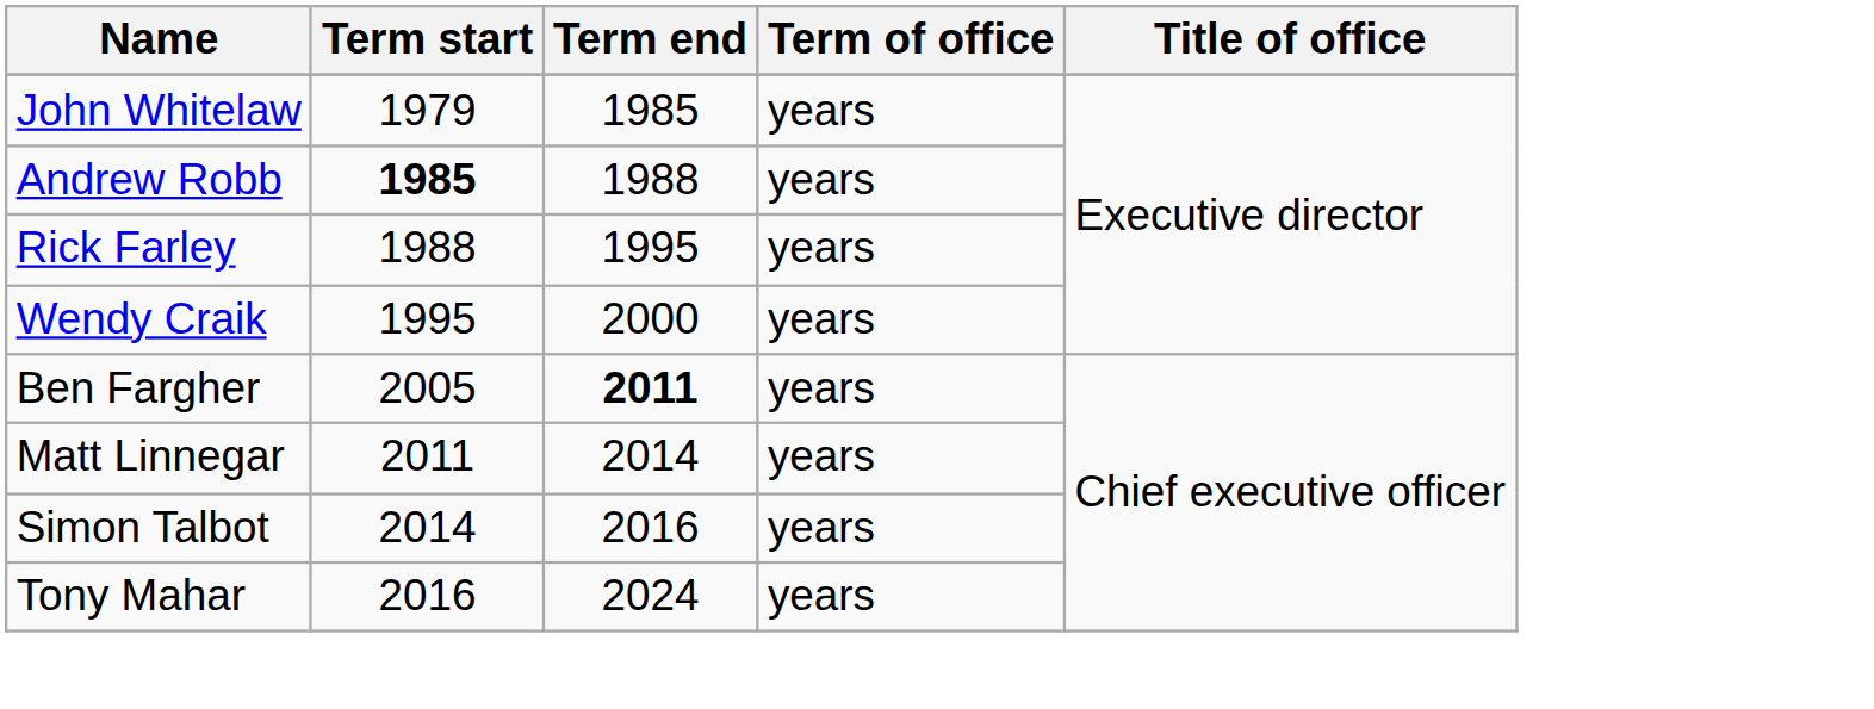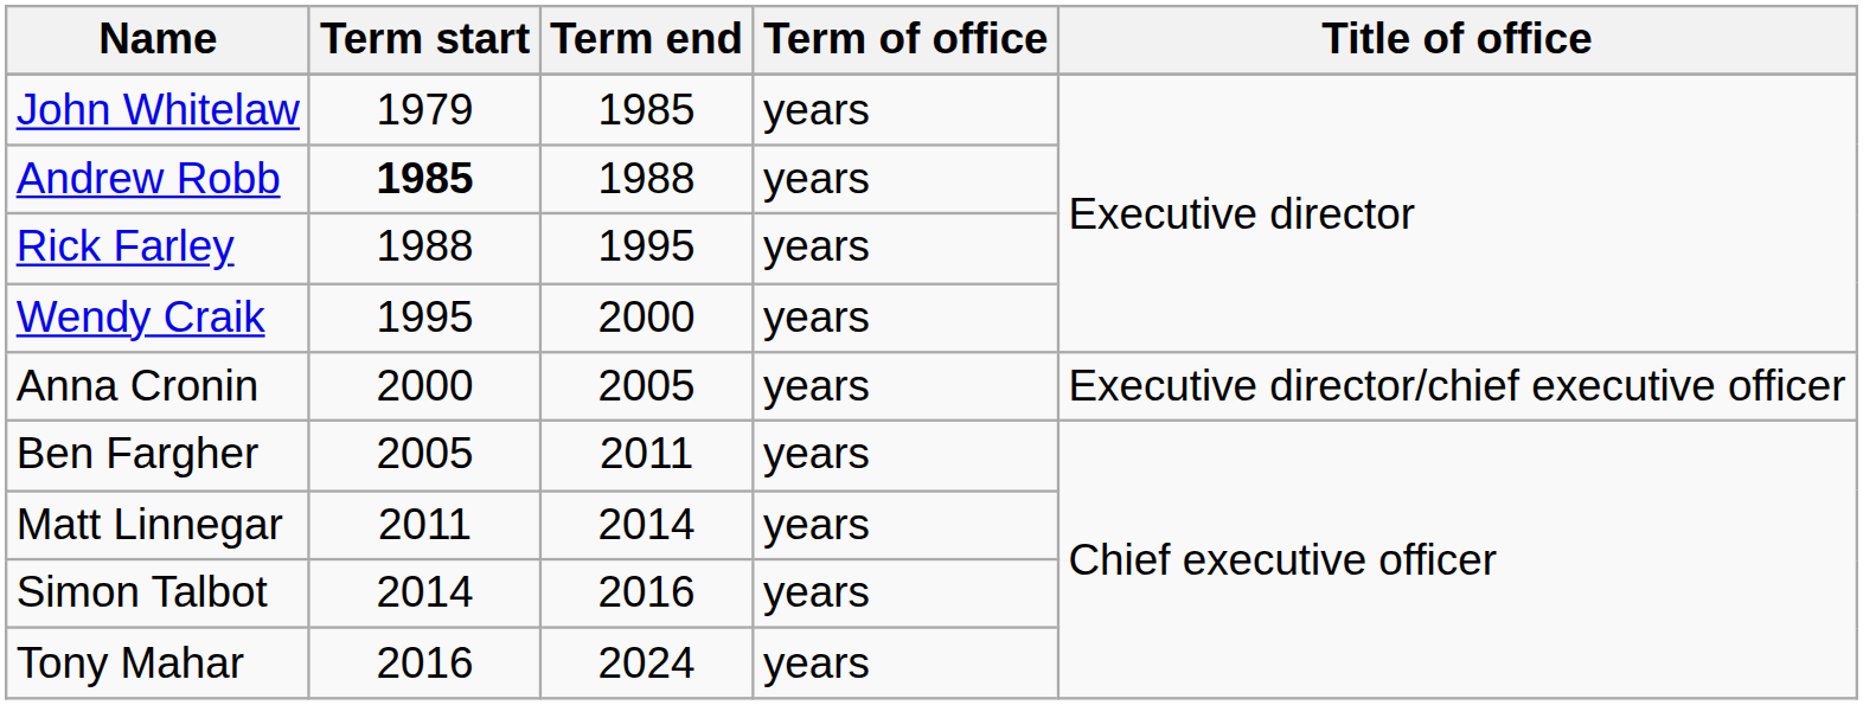+ row: Anna Cronin | 2000 | 2005 | years | Executive director/chief executive officer
Ben Fargher | Term end: bold -> normal
